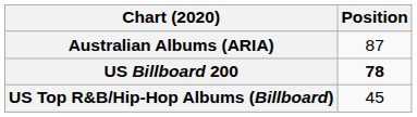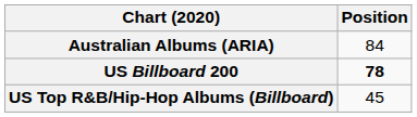Australian Albums (ARIA) | Position: 87 -> 84
